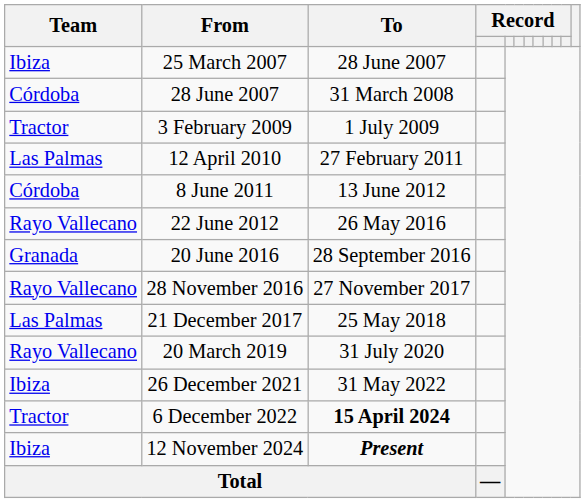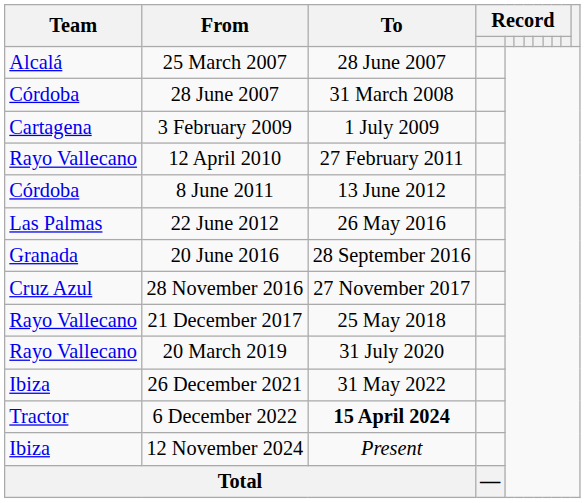25 March 2007 | Team: Ibiza -> Alcalá
3 February 2009 | Team: Tractor -> Cartagena
12 April 2010 | Team: Las Palmas -> Rayo Vallecano
22 June 2012 | Team: Rayo Vallecano -> Las Palmas
28 November 2016 | Team: Rayo Vallecano -> Cruz Azul
21 December 2017 | Team: Las Palmas -> Rayo Vallecano
12 November 2024 | To: bold -> normal
